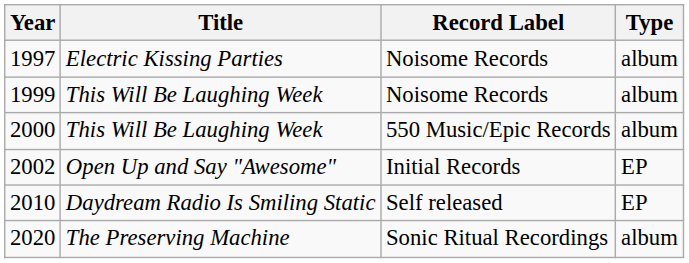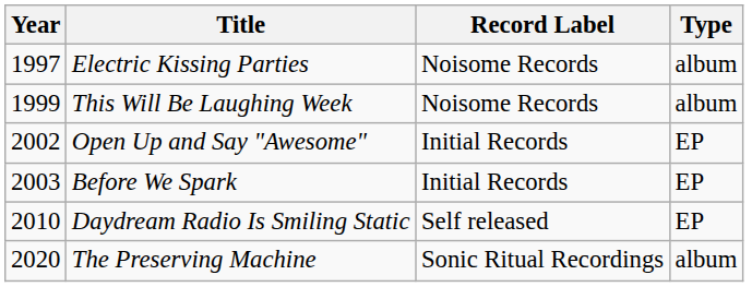- row: 2000 | This Will Be Laughing Week | 550 Music/Epic Records | album
+ row: 2003 | Before We Spark | Initial Records | EP
